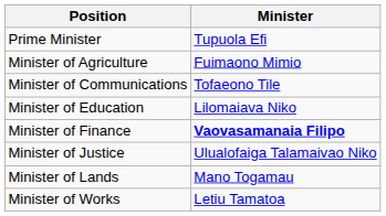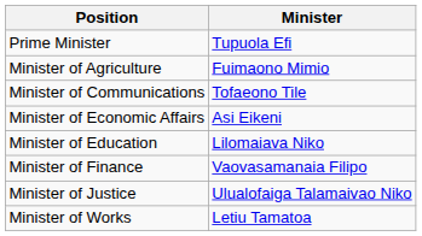+ row: Minister of Economic Affairs | Asi Eikeni
Minister of Finance | Minister: bold -> normal
- row: Minister of Lands | Mano Togamau
